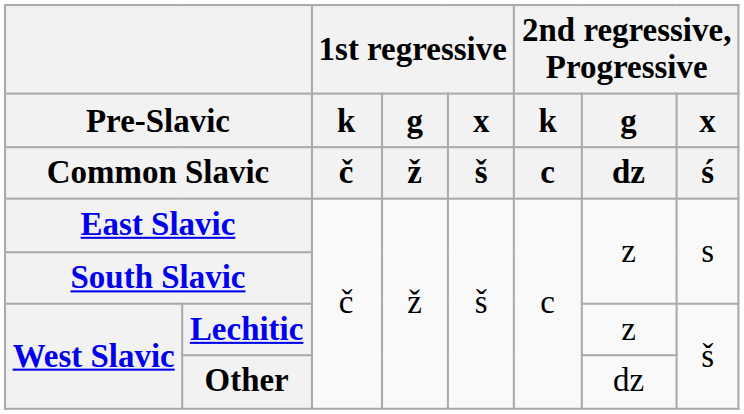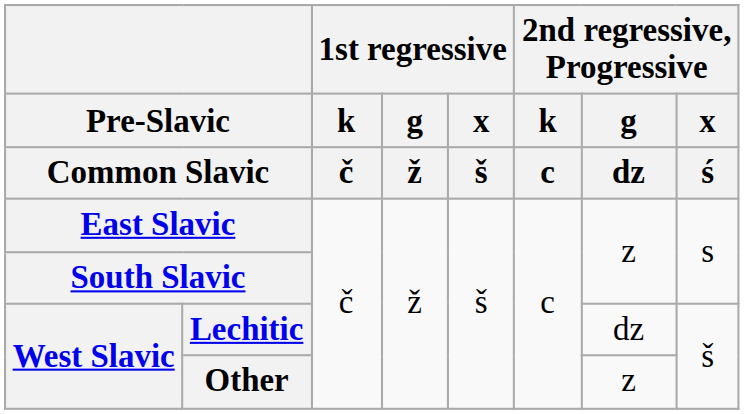Lechitic | 2nd regressive, Progressive / g / dz: z -> dz
Other | 2nd regressive, Progressive / g / dz: dz -> z
